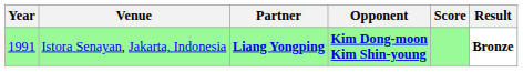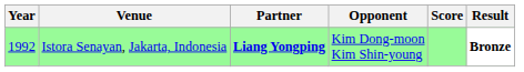Istora Senayan, Jakarta, Indonesia | Year: 1991 -> 1992
Istora Senayan, Jakarta, Indonesia | Opponent: bold -> normal
